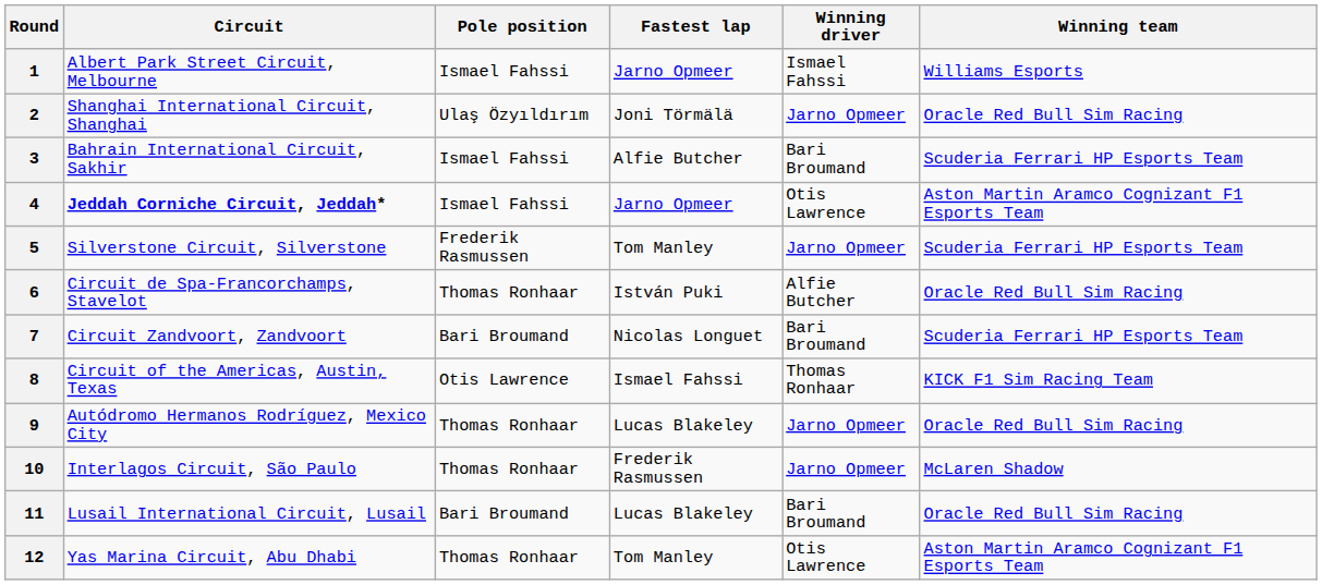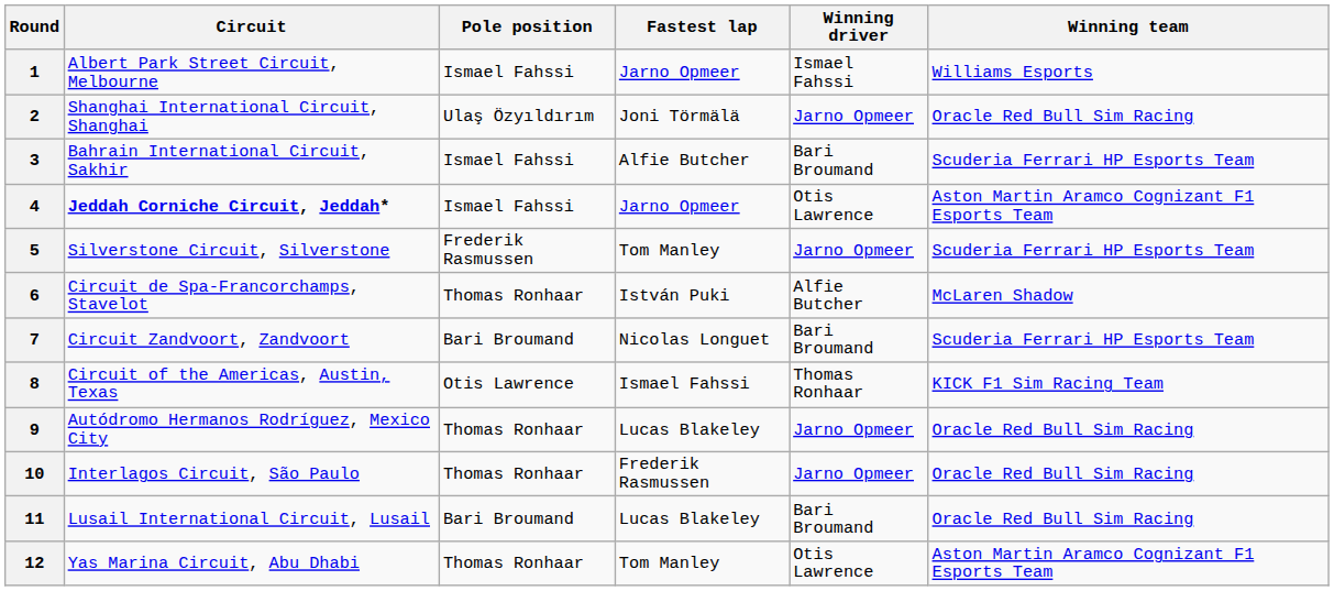6 | Winning team: Oracle Red Bull Sim Racing -> McLaren Shadow
10 | Winning team: McLaren Shadow -> Oracle Red Bull Sim Racing
